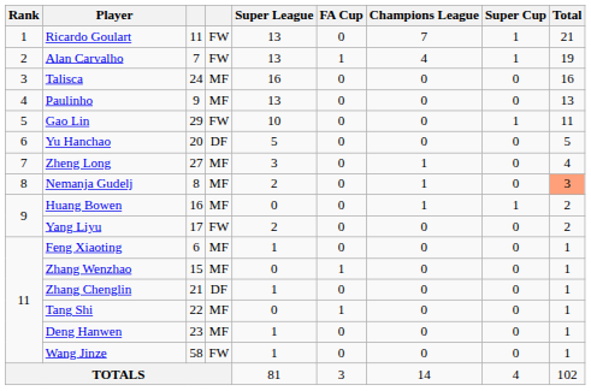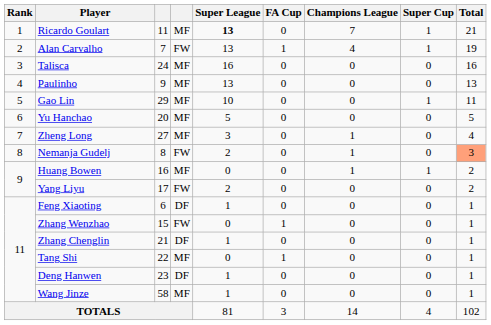Ricardo Goulart | column 4: FW -> MF
Ricardo Goulart | Super League: normal -> bold
Gao Lin | column 4: FW -> MF
Yu Hanchao | column 4: DF -> MF
Nemanja Gudelj | column 4: MF -> FW
Feng Xiaoting | column 4: MF -> DF
Zhang Wenzhao | column 4: MF -> FW
Deng Hanwen | column 4: MF -> DF
Wang Jinze | column 4: FW -> MF
